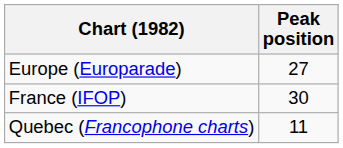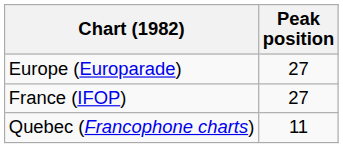France (IFOP) | Peak position: 30 -> 27
